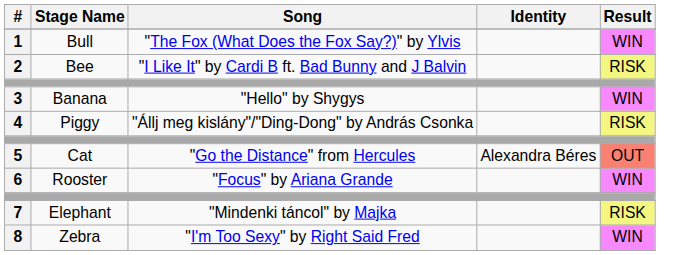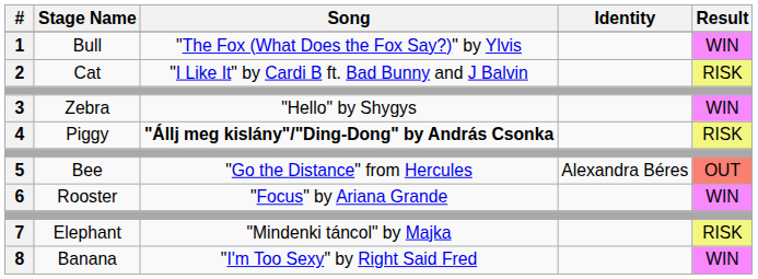2 | Stage Name: Bee -> Cat
3 | Stage Name: Banana -> Zebra
4 | Song: normal -> bold
5 | Stage Name: Cat -> Bee
8 | Stage Name: Zebra -> Banana
